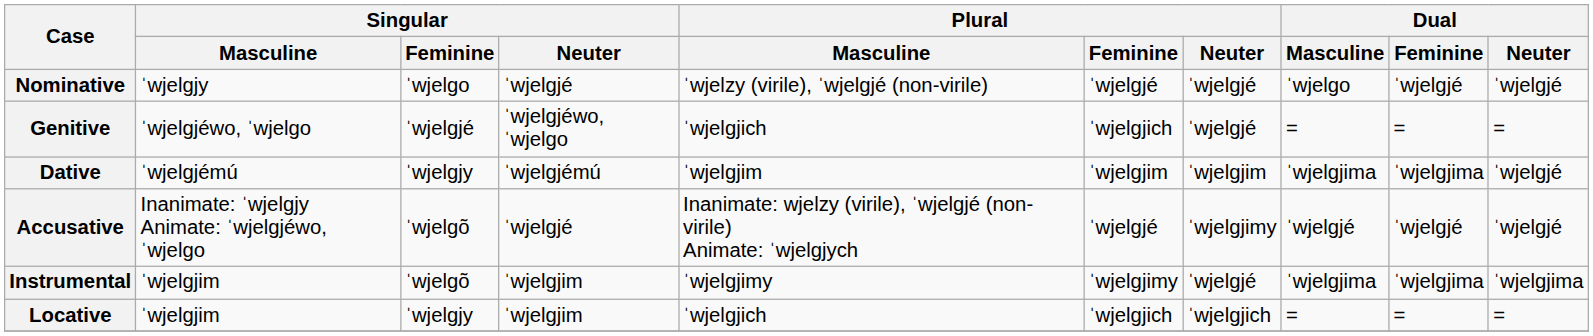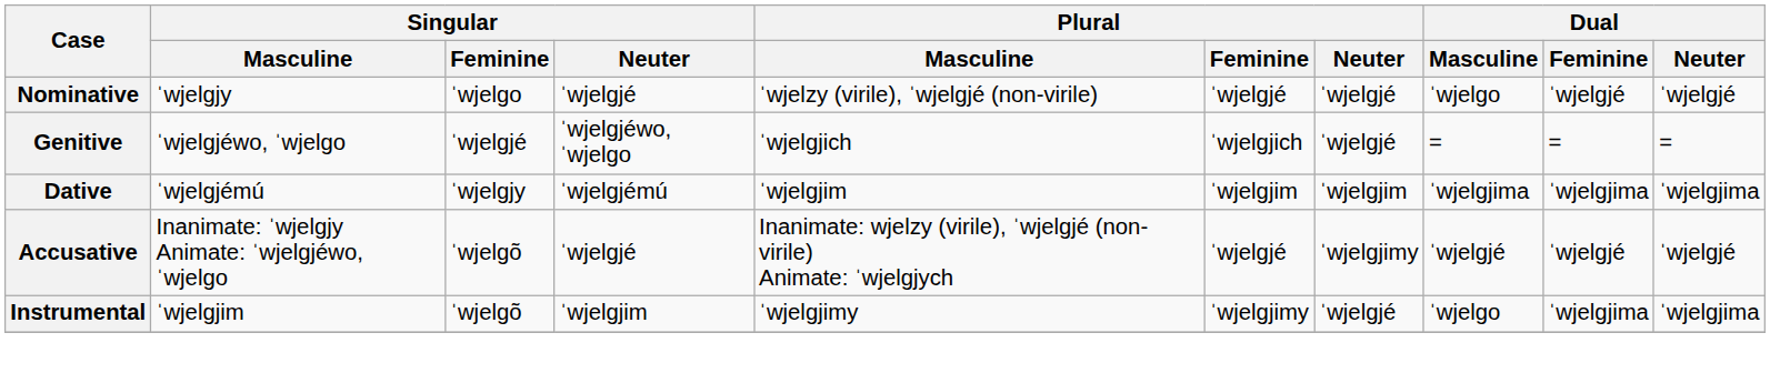Dative | Dual / Neuter: ˈwjelgjé -> ˈwjelgjima
Instrumental | Dual / Masculine: ˈwjelgjima -> ˈwjelgo
- row: Locative | ˈwjelgjim | ˈwjelgjy | ˈwjelgjim | ˈwjelgjich | ˈwjelgjich | ˈwjelgjich | = | = | =
